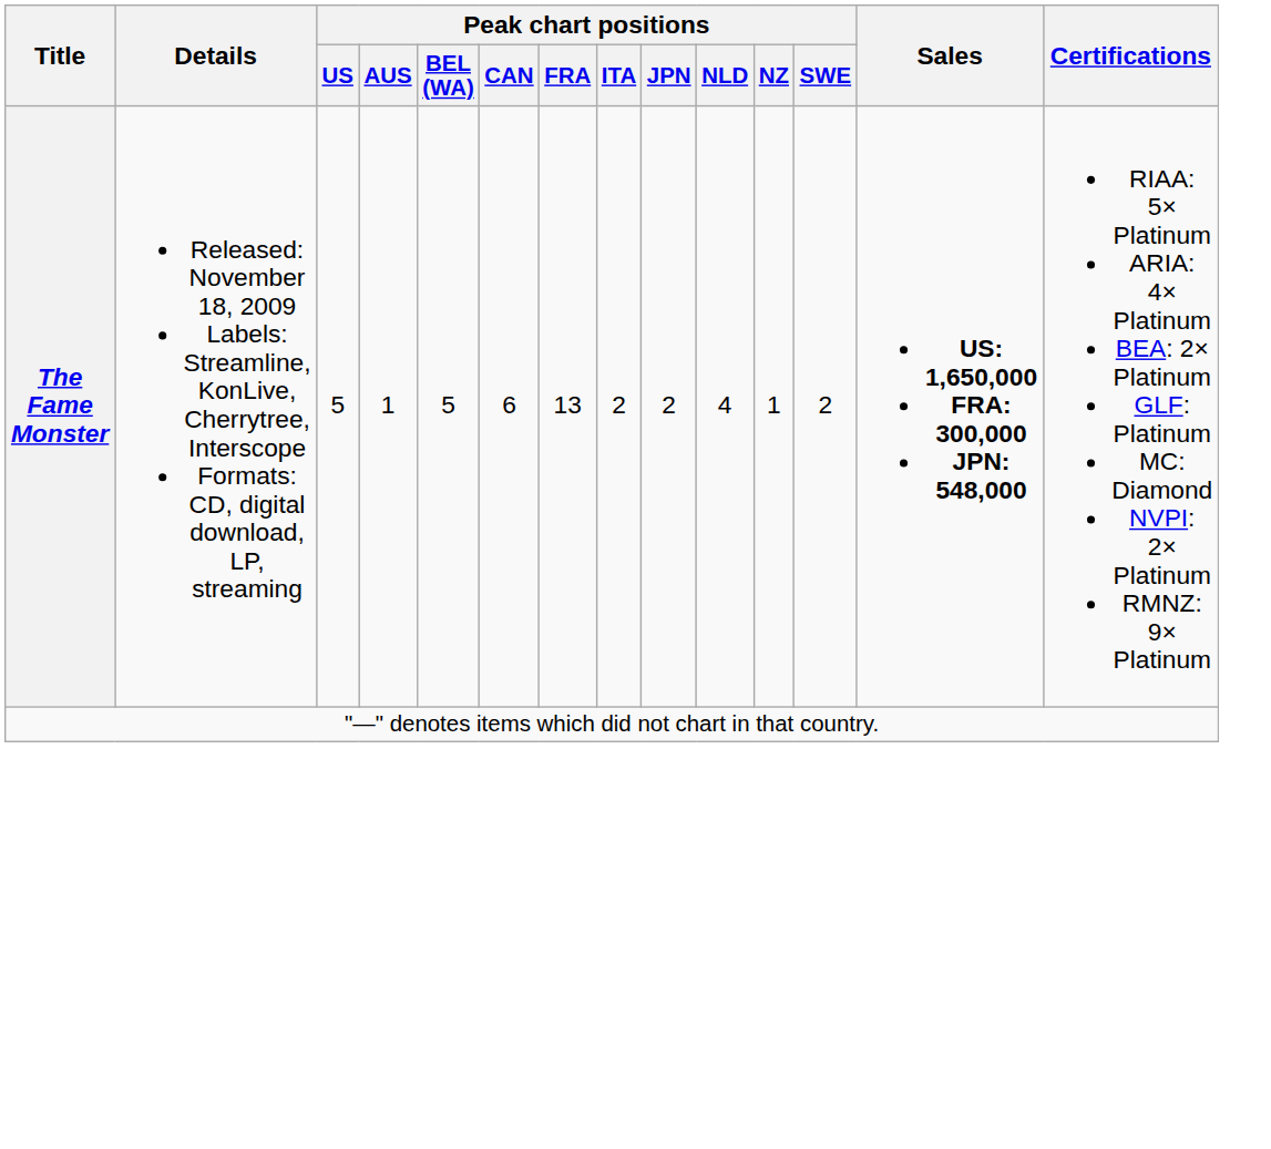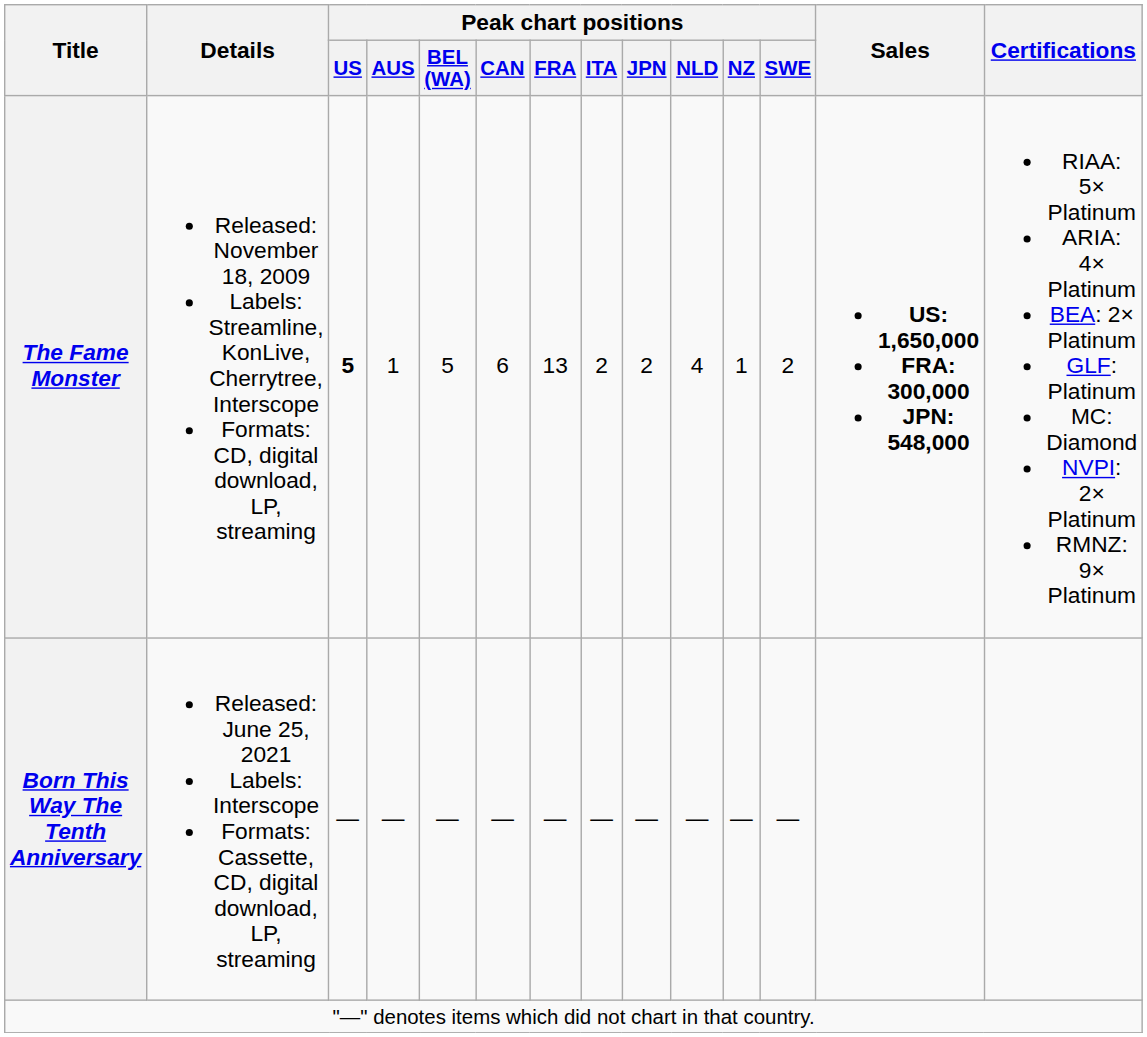The Fame Monster | Peak chart positions / US: normal -> bold
+ row: Born This Way The Tenth Anniversary | Released: June 25, 2021 Labels: Interscope Formats: Cassette, CD, digital download, LP, streaming | — | — | — | — | — | — | — | — | — | —
